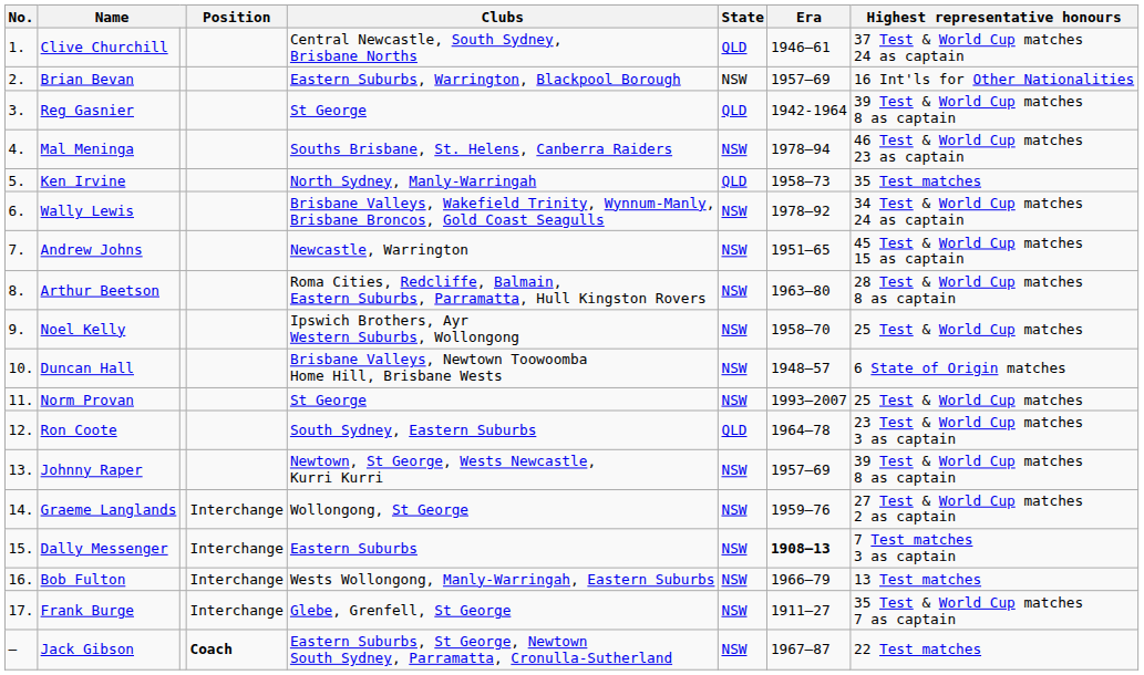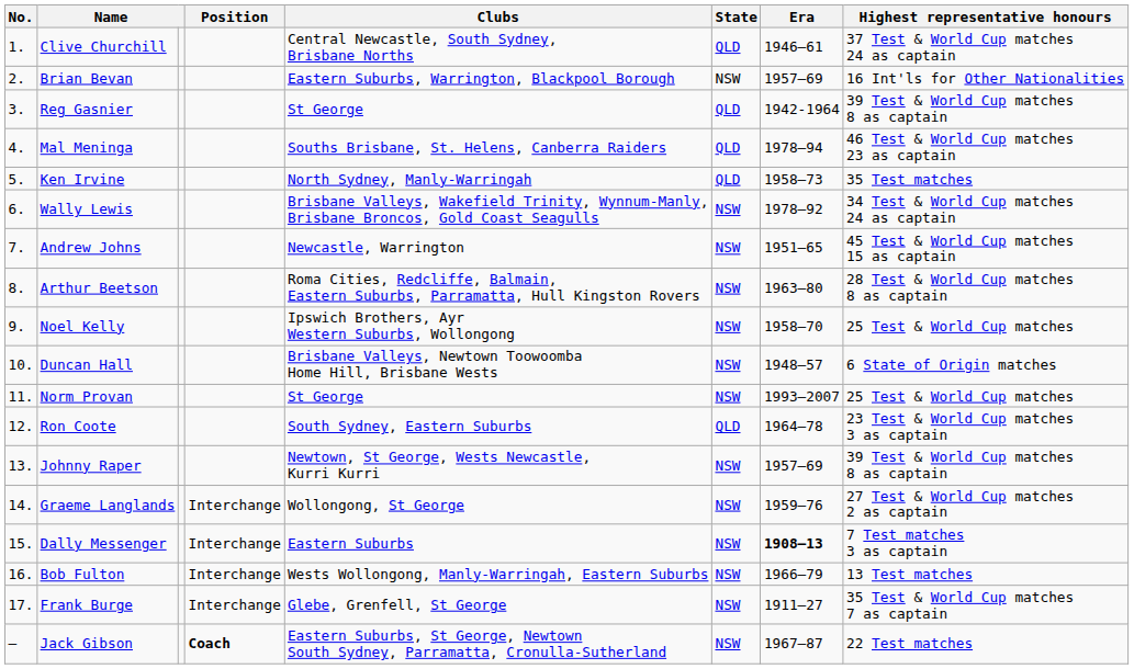Mal Meninga | State: NSW -> QLD
